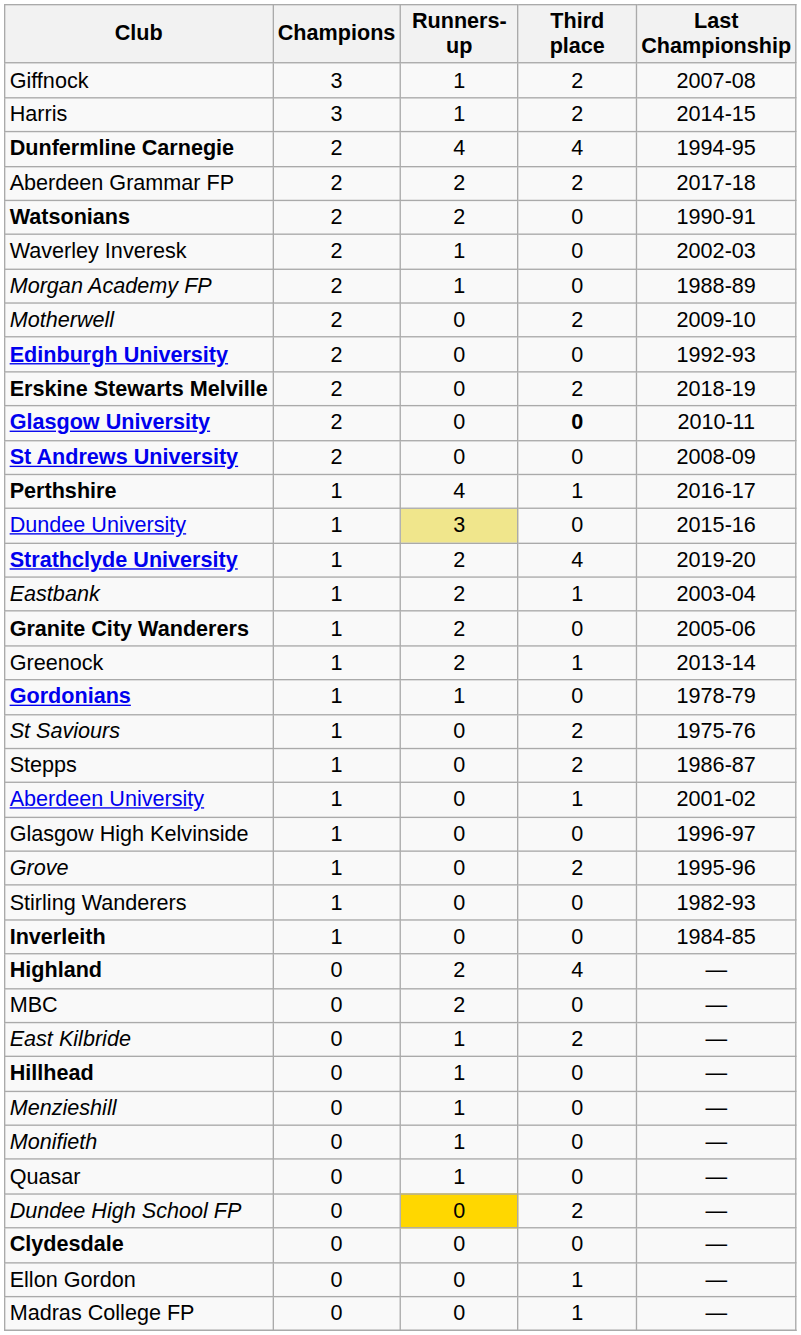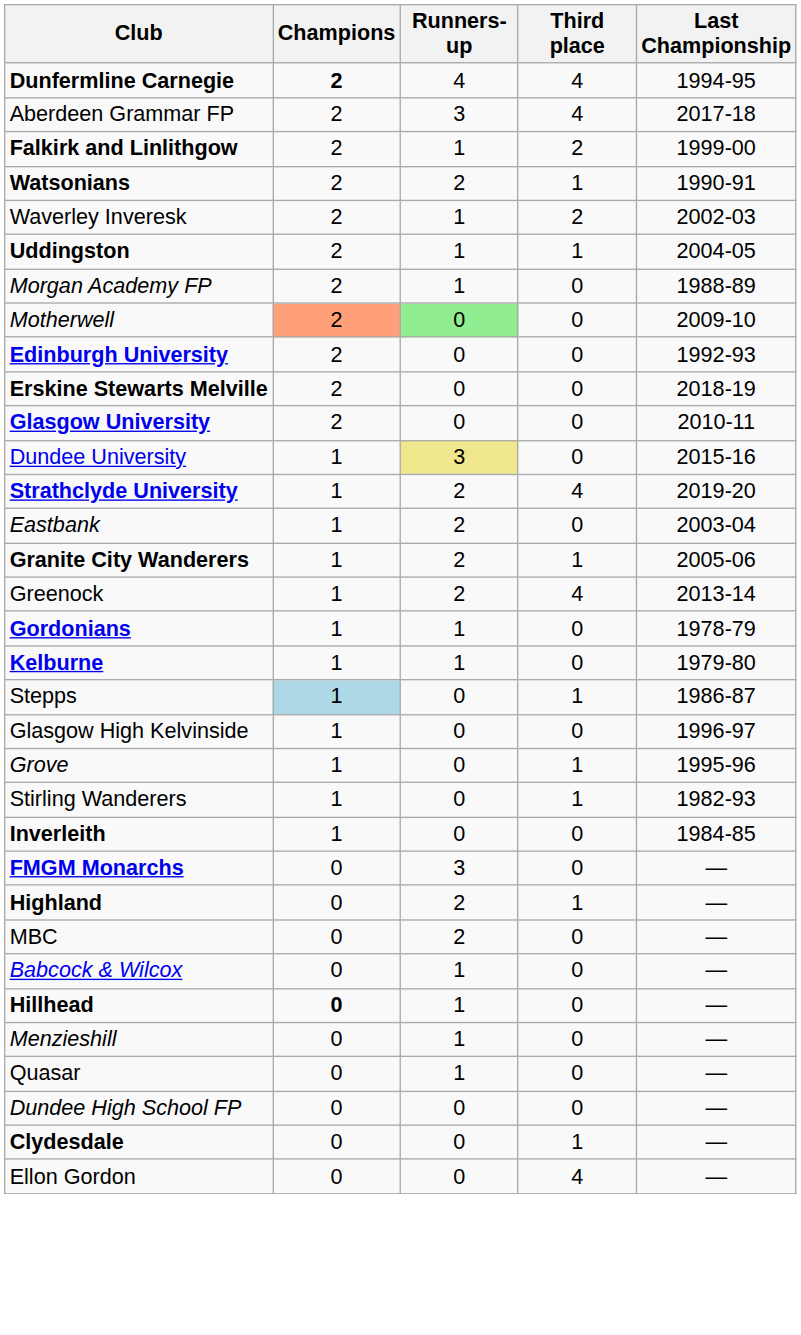- row: Giffnock | 3 | 1 | 2 | 2007-08
- row: Harris | 3 | 1 | 2 | 2014-15
Dunfermline Carnegie | Champions: normal -> bold
Aberdeen Grammar FP | Runners-up: 2 -> 3
Aberdeen Grammar FP | Third place: 2 -> 4
+ row: Falkirk and Linlithgow | 2 | 1 | 2 | 1999-00
Watsonians | Third place: 0 -> 1
Waverley Inveresk | Third place: 0 -> 2
+ row: Uddingston | 2 | 1 | 1 | 2004-05
Motherwell | Champions: no background -> lightsalmon background
Motherwell | Runners-up: no background -> lightgreen background
Motherwell | Third place: 2 -> 0
Erskine Stewarts Melville | Third place: 2 -> 0
Glasgow University | Third place: bold -> normal
- row: St Andrews University | 2 | 0 | 0 | 2008-09
- row: Perthshire | 1 | 4 | 1 | 2016-17
Eastbank | Third place: 1 -> 0
Granite City Wanderers | Third place: 0 -> 1
Greenock | Third place: 1 -> 4
+ row: Kelburne | 1 | 1 | 0 | 1979-80
- row: St Saviours | 1 | 0 | 2 | 1975-76
Stepps | Champions: no background -> lightblue background
Stepps | Third place: 2 -> 1
- row: Aberdeen University | 1 | 0 | 1 | 2001-02
Grove | Third place: 2 -> 1
Stirling Wanderers | Third place: 0 -> 1
+ row: FMGM Monarchs | 0 | 3 | 0 | —
Highland | Third place: 4 -> 1
- row: East Kilbride | 0 | 1 | 2 | —
+ row: Babcock & Wilcox | 0 | 1 | 0 | —
Hillhead | Champions: normal -> bold
- row: Monifieth | 0 | 1 | 0 | —
Dundee High School FP | Runners-up: gold background -> no background
Dundee High School FP | Third place: 2 -> 0
Clydesdale | Third place: 0 -> 1
Ellon Gordon | Third place: 1 -> 4
- row: Madras College FP | 0 | 0 | 1 | —
